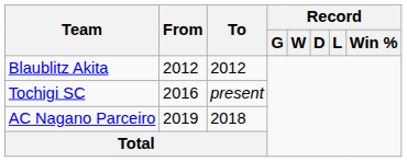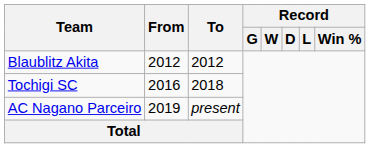Tochigi SC | To: present -> 2018
AC Nagano Parceiro | To: 2018 -> present
